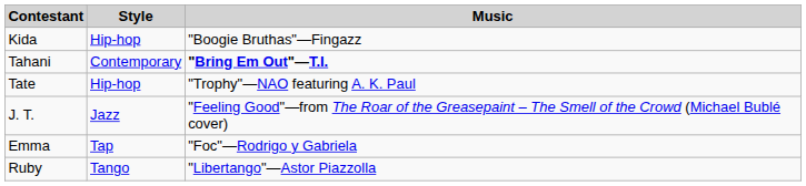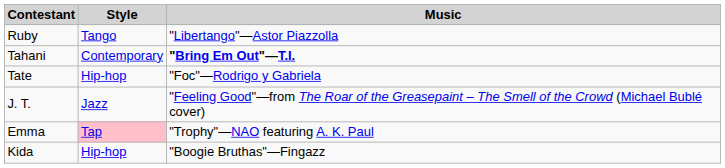rows swapped: Ruby <-> Kida
Tate | Music: "Trophy"—NAO featuring A. K. Paul -> "Foc"—Rodrigo y Gabriela
Emma | Style: no background -> pink background
Emma | Music: "Foc"—Rodrigo y Gabriela -> "Trophy"—NAO featuring A. K. Paul
